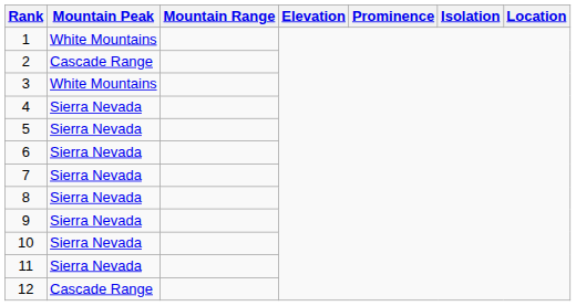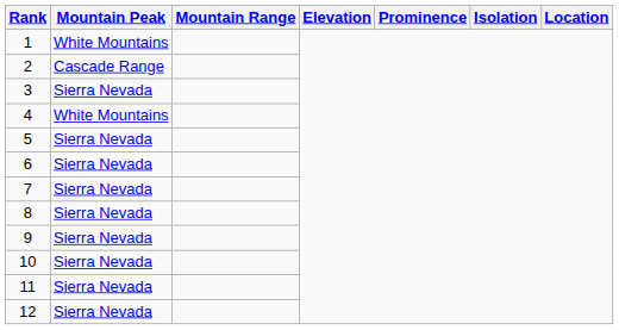3 | Mountain Peak: White Mountains -> Sierra Nevada
4 | Mountain Peak: Sierra Nevada -> White Mountains
12 | Mountain Peak: Cascade Range -> Sierra Nevada
